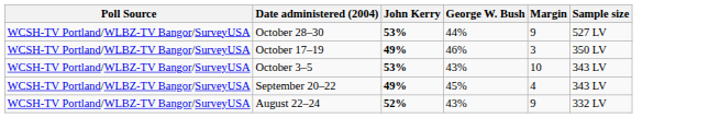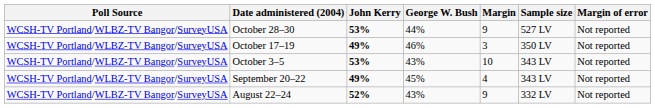+ column: Margin of error | Not reported | Not reported | Not reported | Not reported | Not reported
